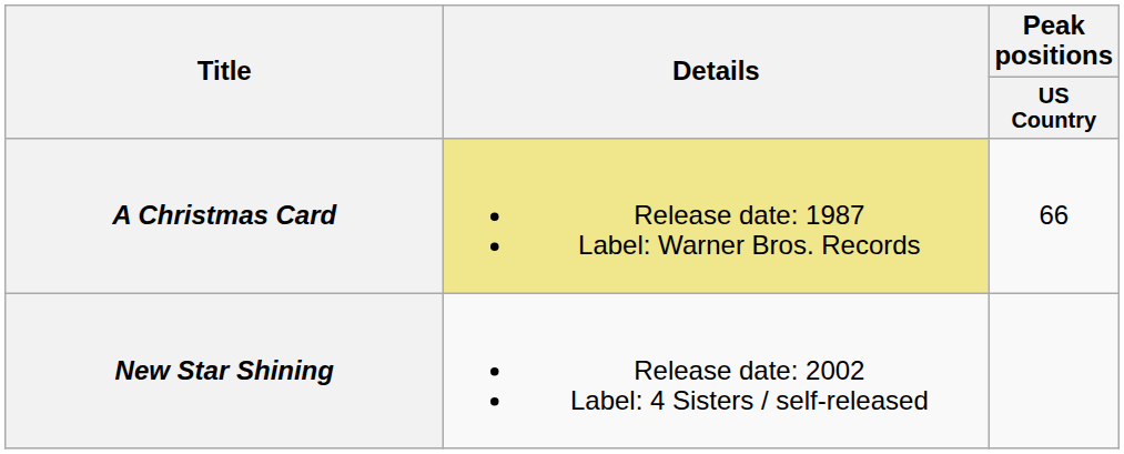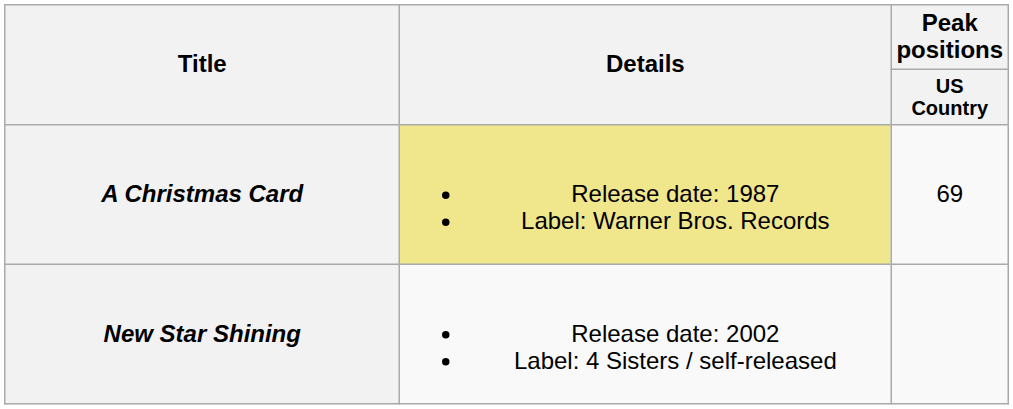A Christmas Card | Peak positions / US Country: 66 -> 69
